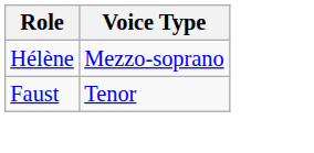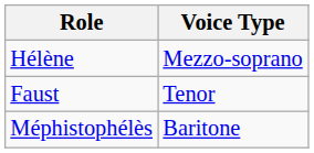+ row: Méphistophélès | Baritone
